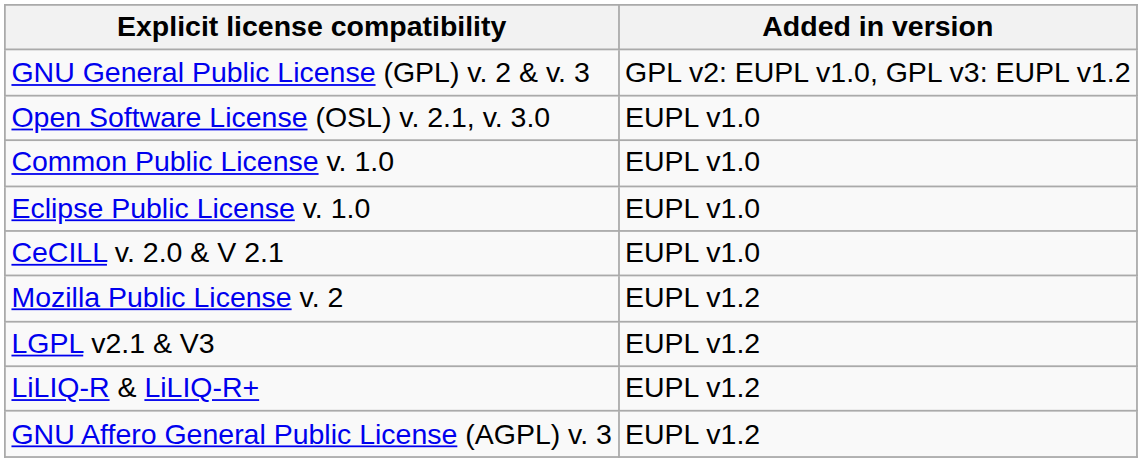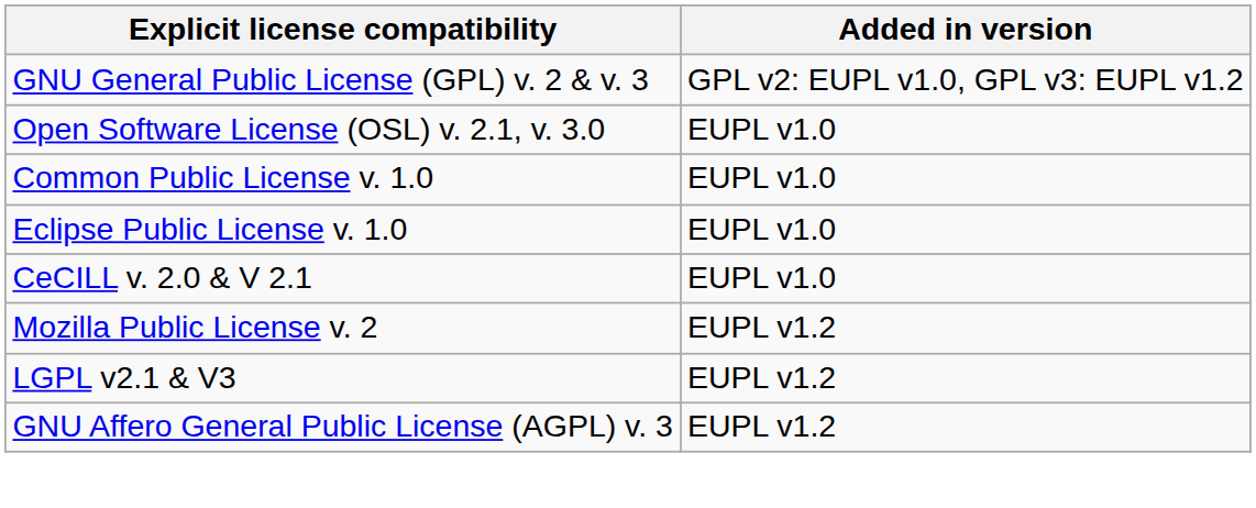- row: LiLIQ-R & LiLIQ-R+ | EUPL v1.2
